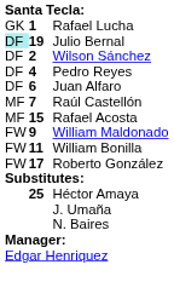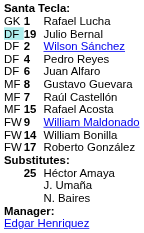+ row: MF | 8 | Gustavo Guevara
William Bonilla | column 2: 11 -> 14
